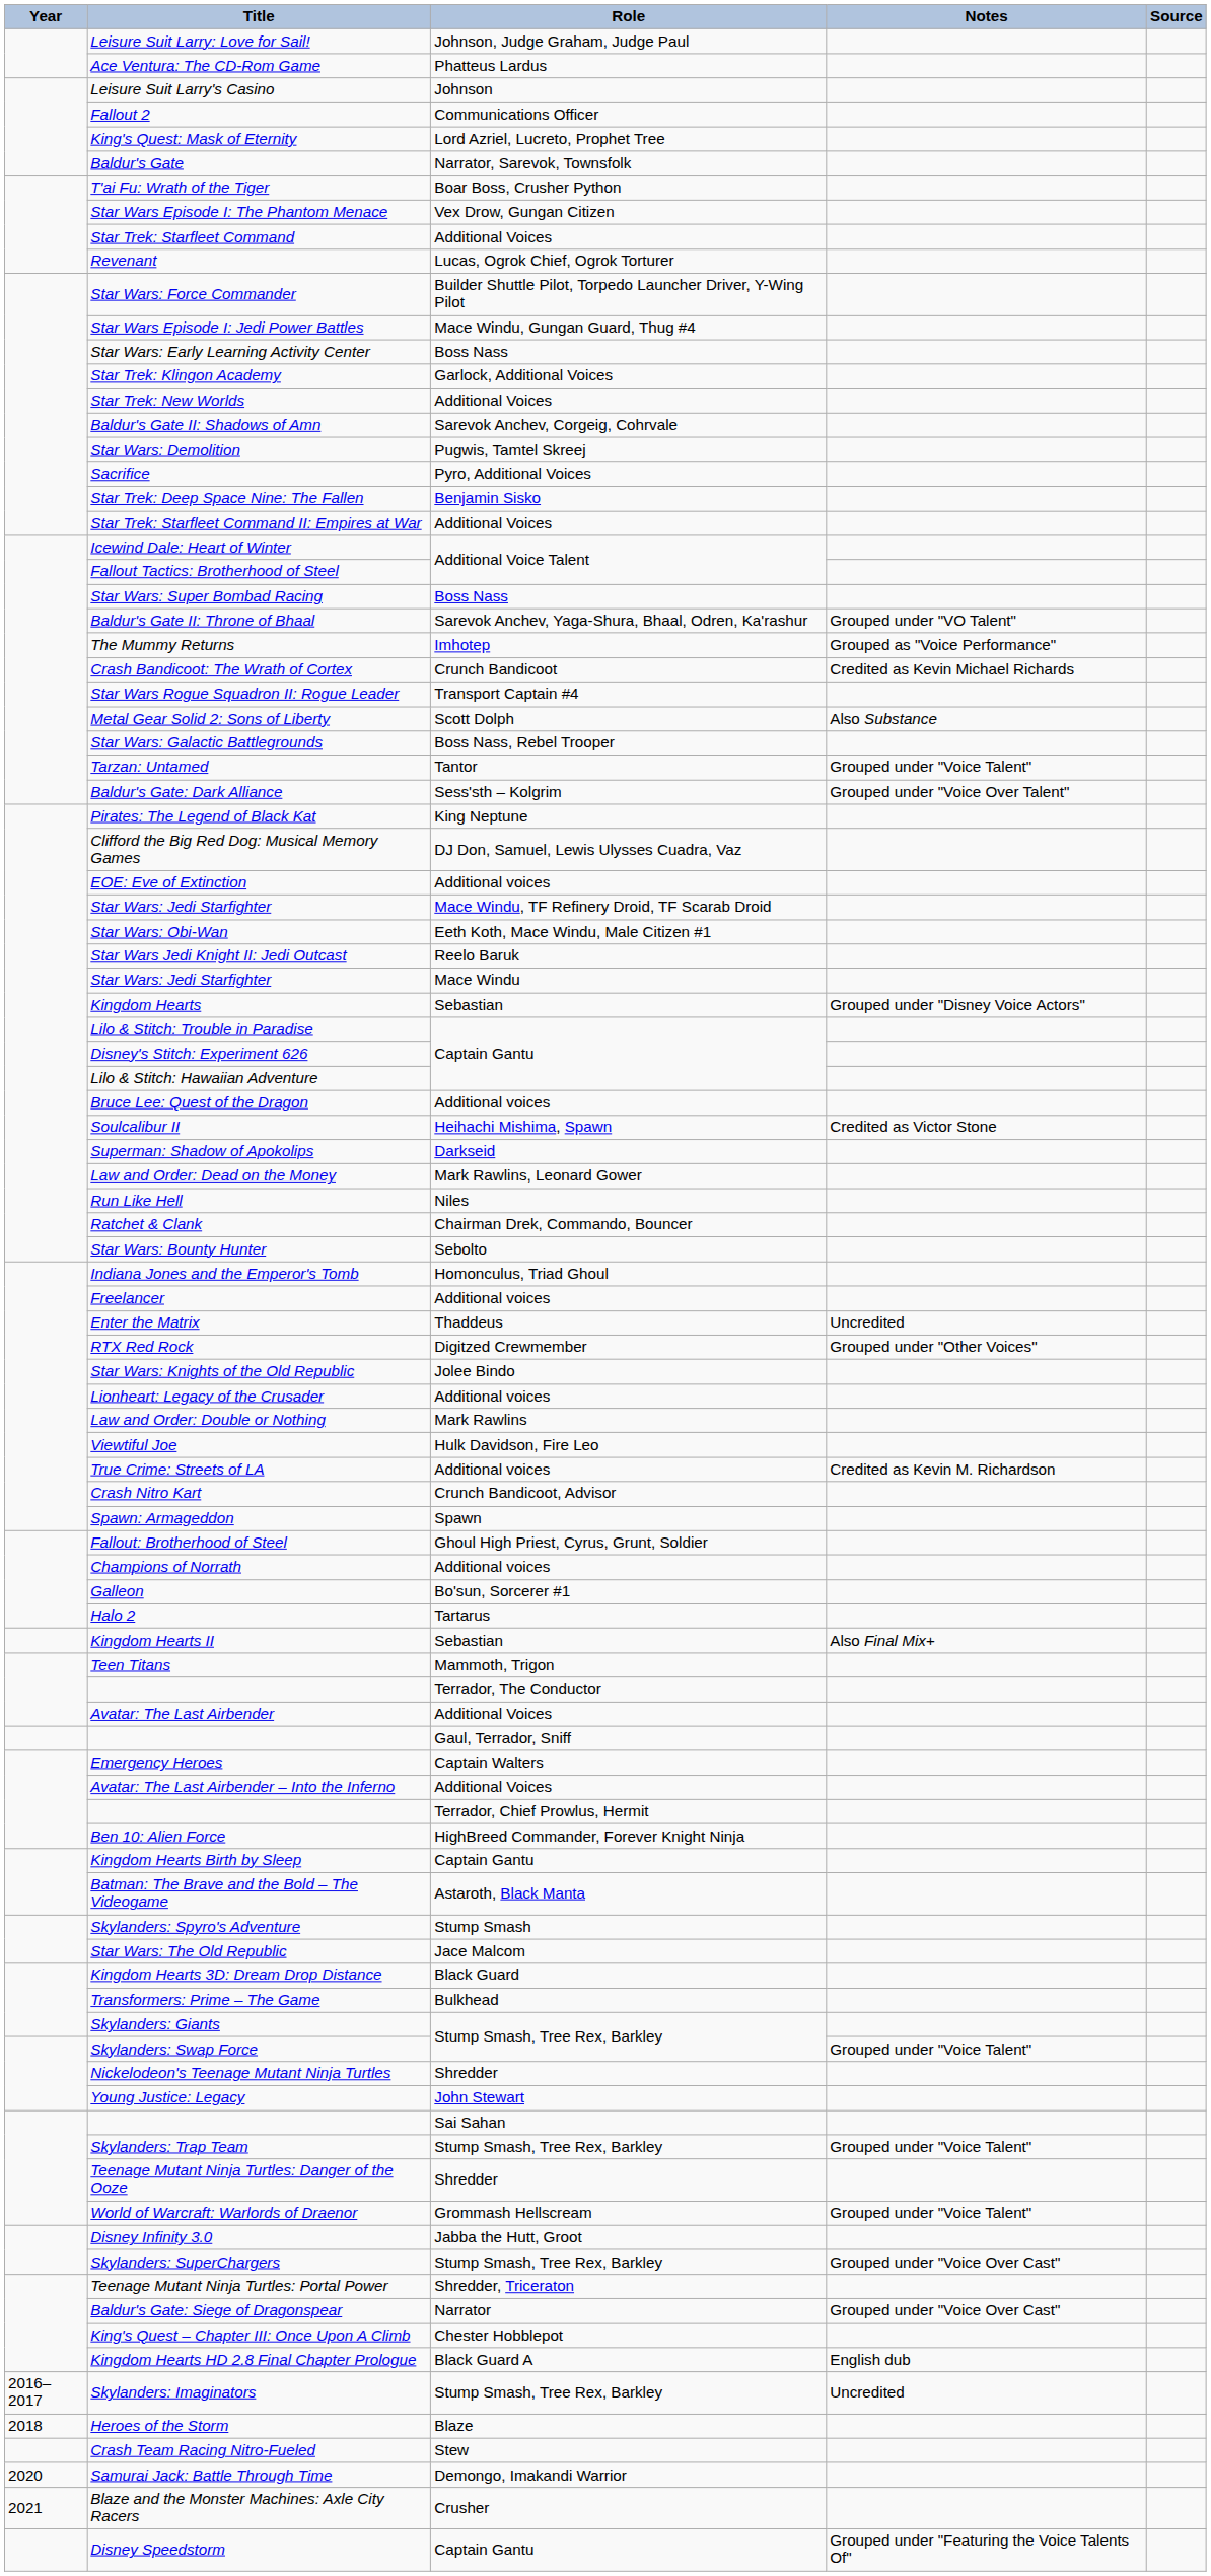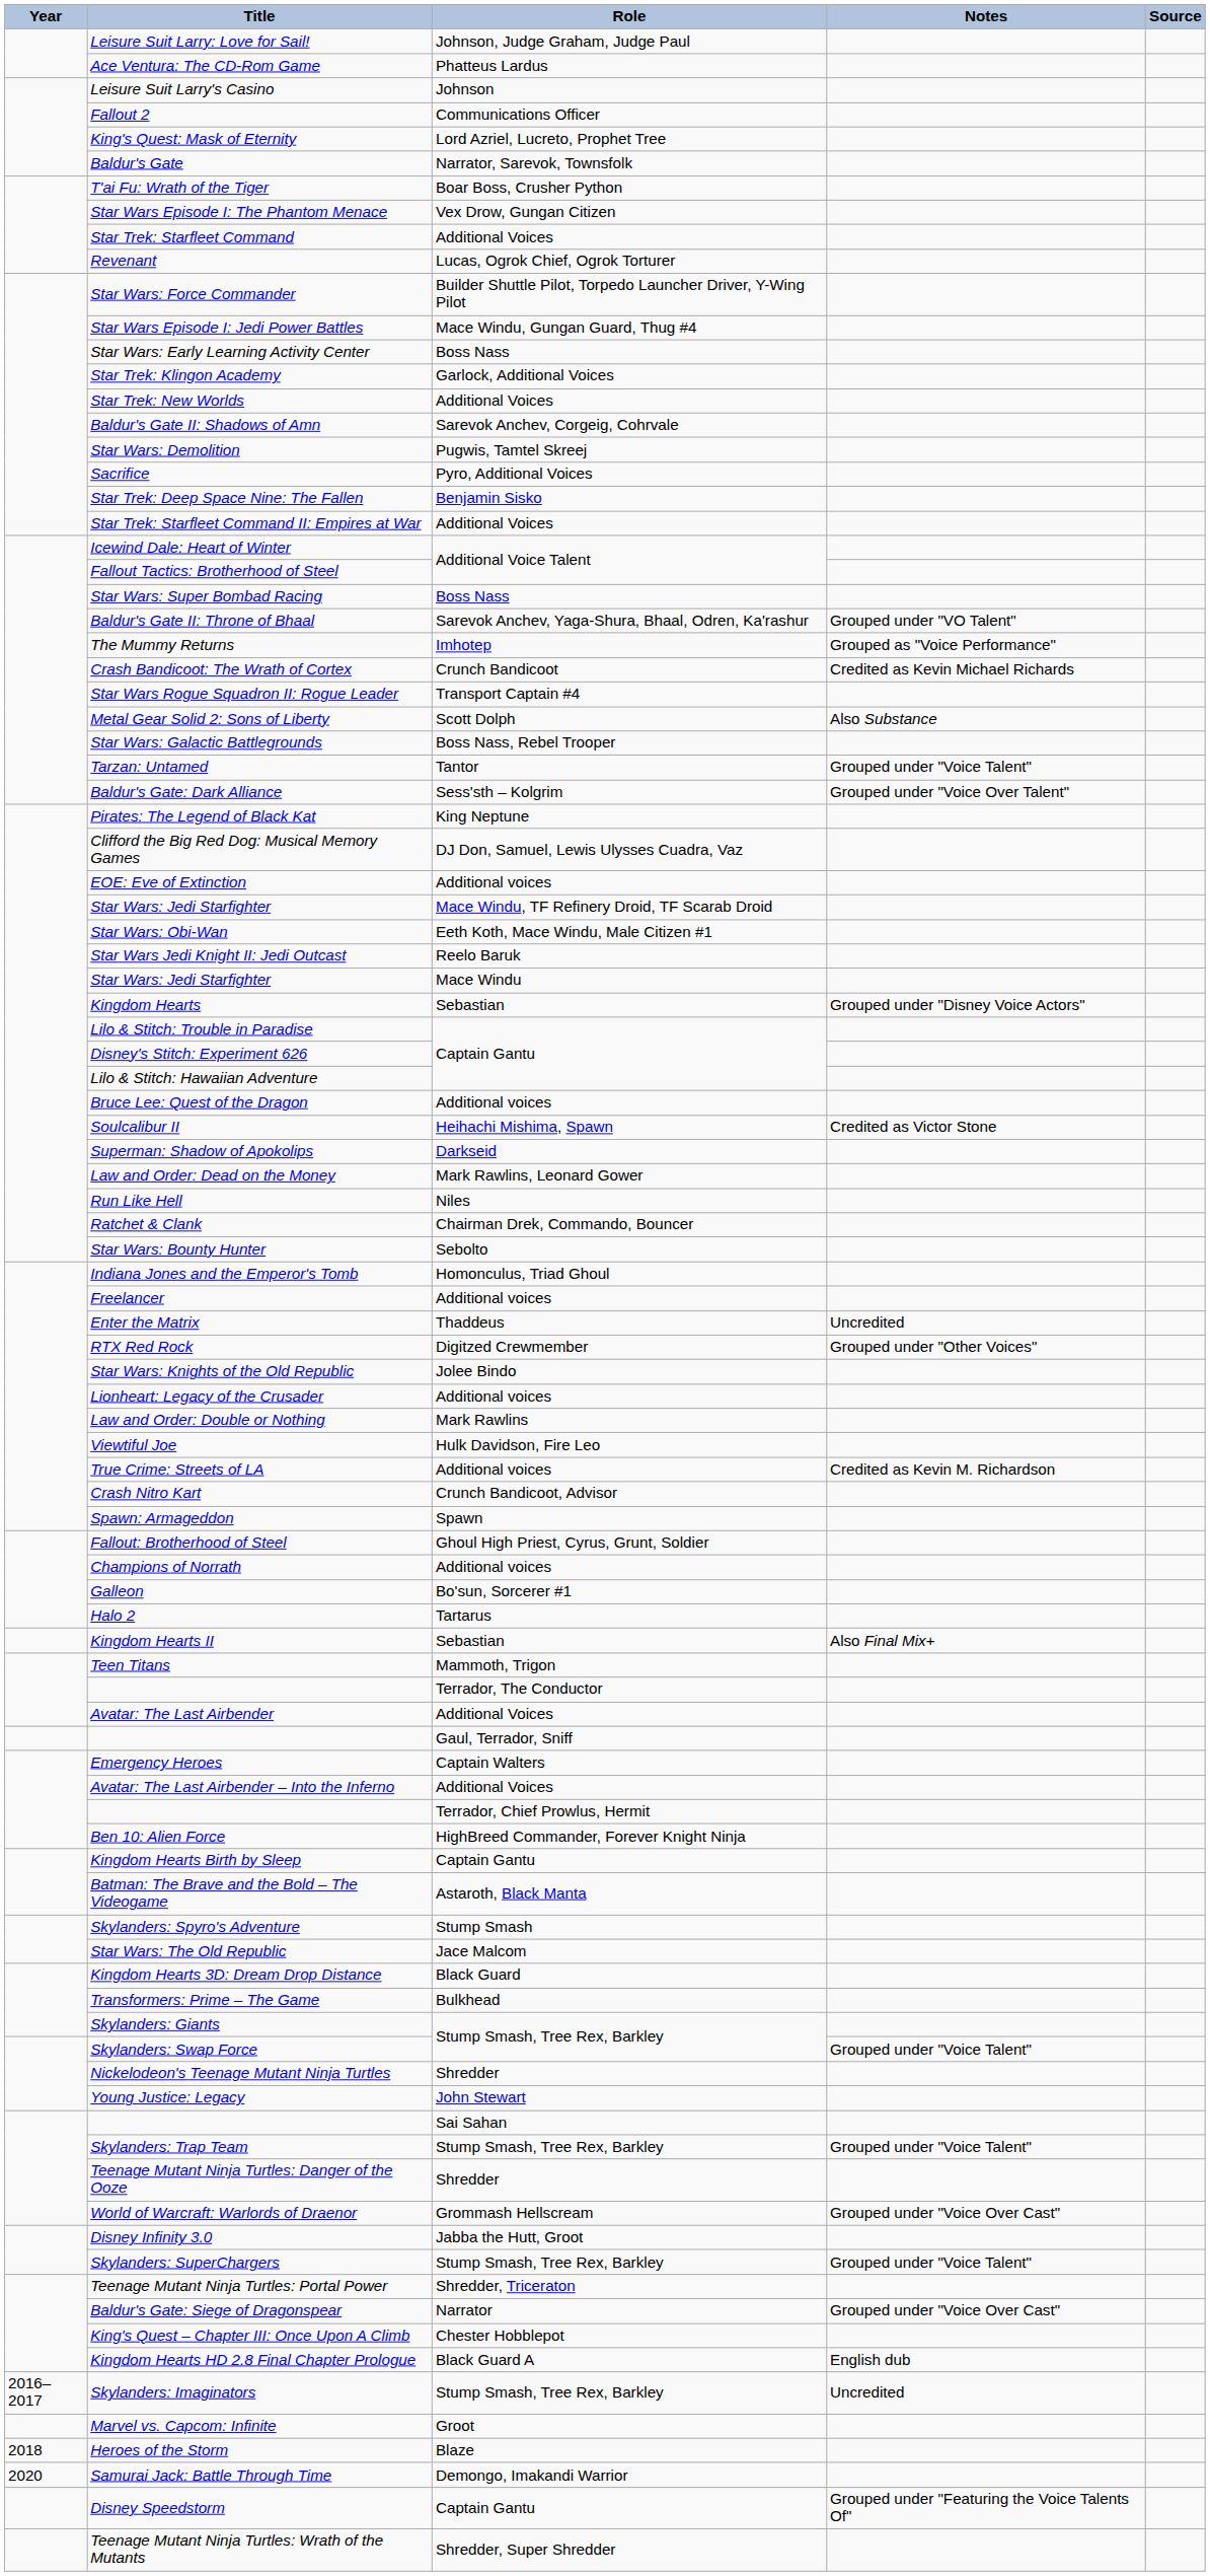World of Warcraft: Warlords of Draenor | Notes: Grouped under "Voice Talent" -> Grouped under "Voice Over Cast"
Skylanders: SuperChargers | Notes: Grouped under "Voice Over Cast" -> Grouped under "Voice Talent"
+ row: Marvel vs. Capcom: Infinite | Groot
- row: Crash Team Racing Nitro-Fueled | Stew
- row: 2021 | Blaze and the Monster Machines: Axle City Racers | Crusher
+ row: Teenage Mutant Ninja Turtles: Wrath of the Mutants | Shredder, Super Shredder
